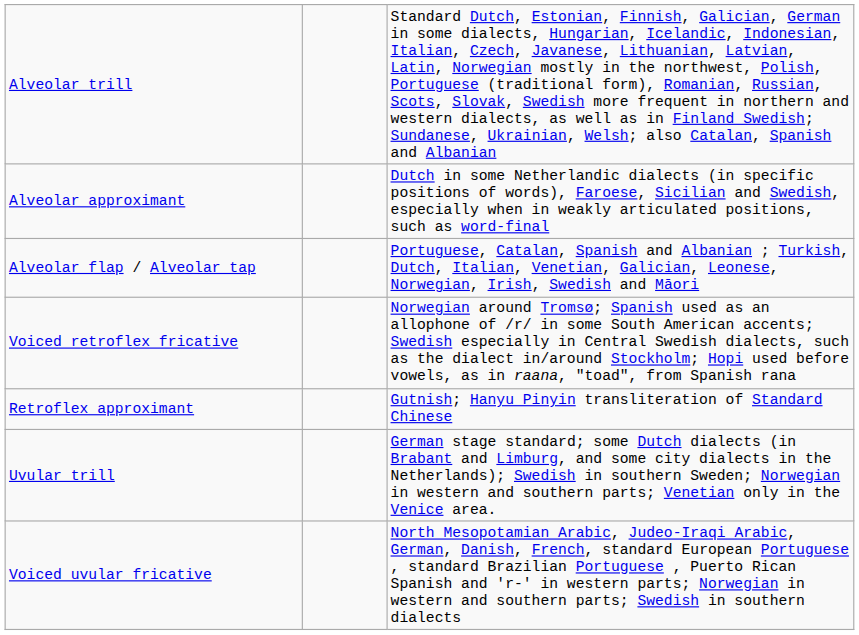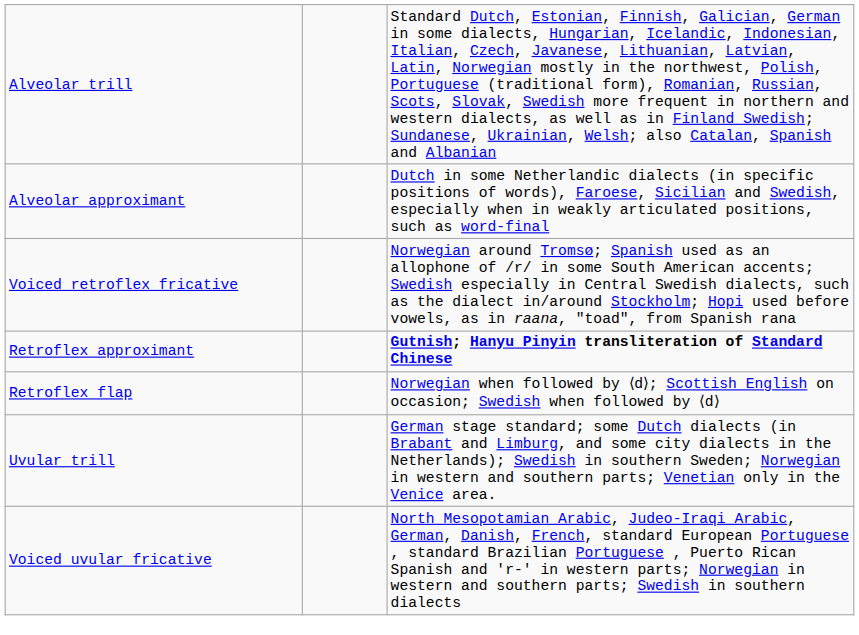- row: Alveolar flap / Alveolar tap | Portuguese, Catalan, Spanish and Albanian ; Turkish, Dutch, Italian, Venetian, Galician, Leonese, Norwegian, Irish, Swedish and Māori
Retroflex approximant | column 3: normal -> bold
+ row: Retroflex flap | Norwegian when followed by ⟨d⟩; Scottish English on occasion; Swedish when followed by ⟨d⟩
